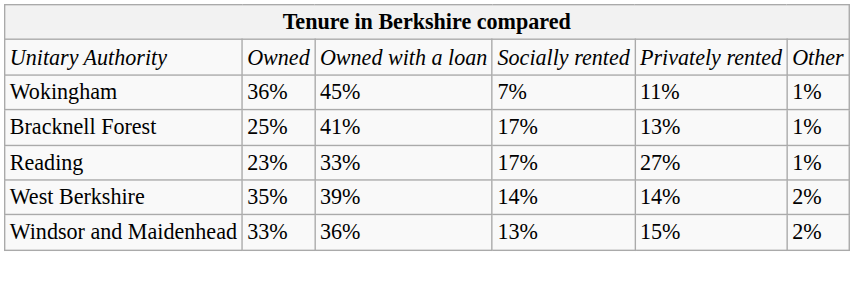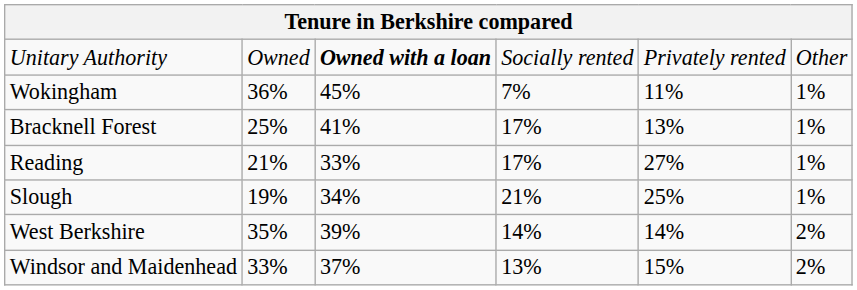Unitary Authority | column 3: normal -> bold
Reading | column 2: 23% -> 21%
+ row: Slough | 19% | 34% | 21% | 25% | 1%
Windsor and Maidenhead | column 3: 36% -> 37%
